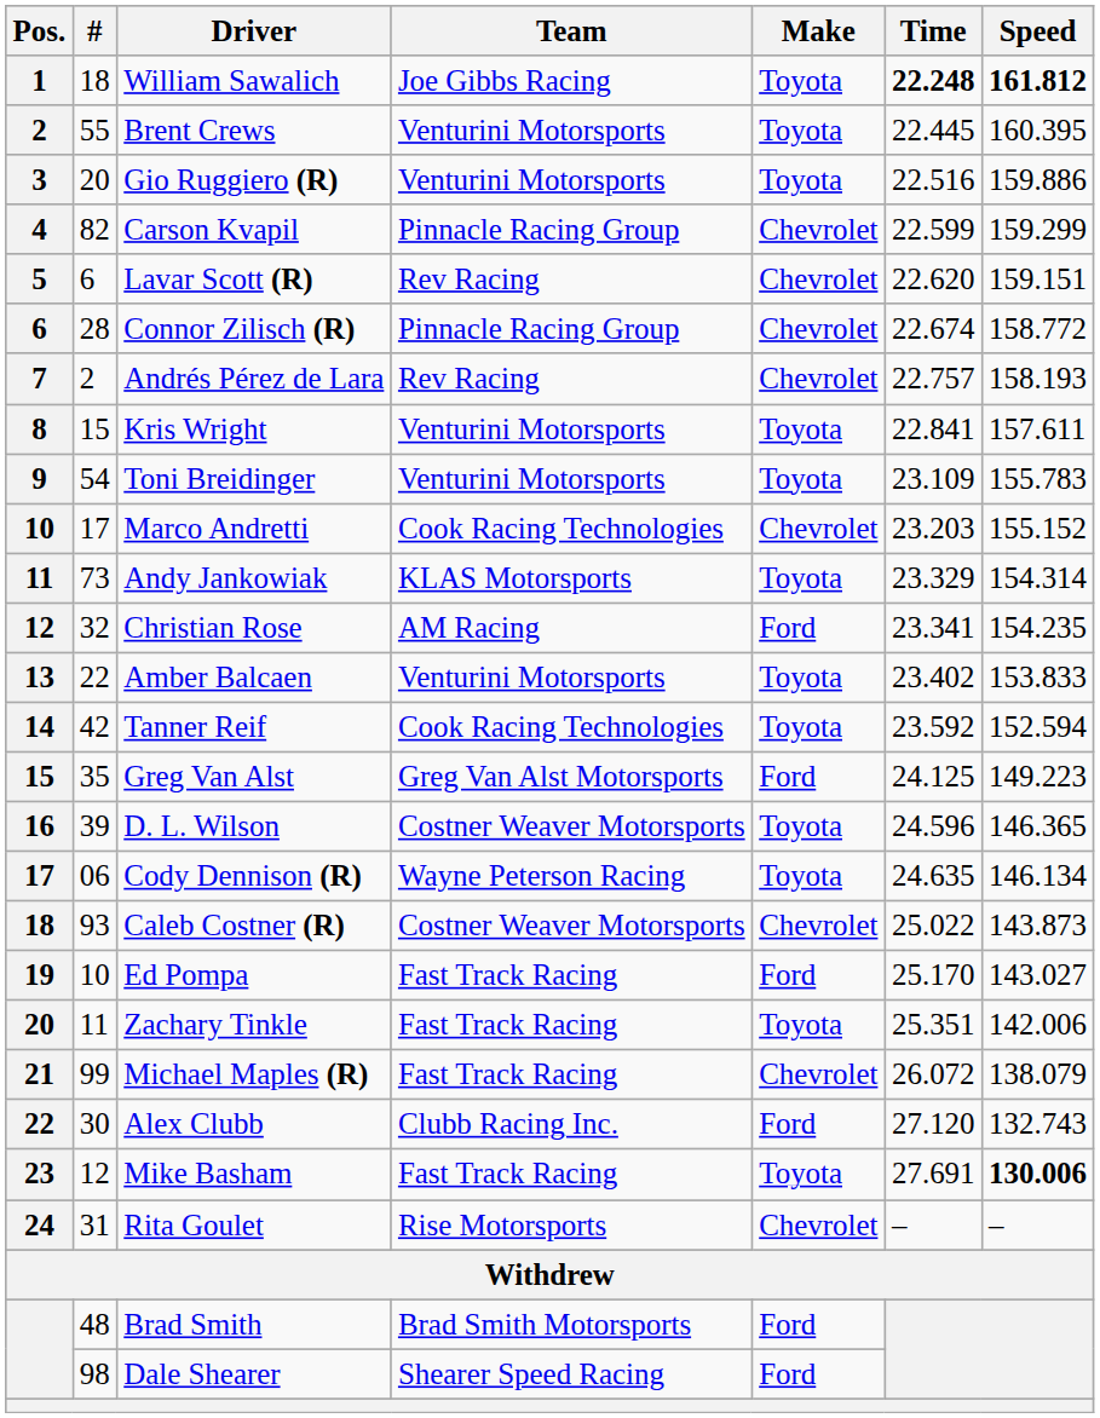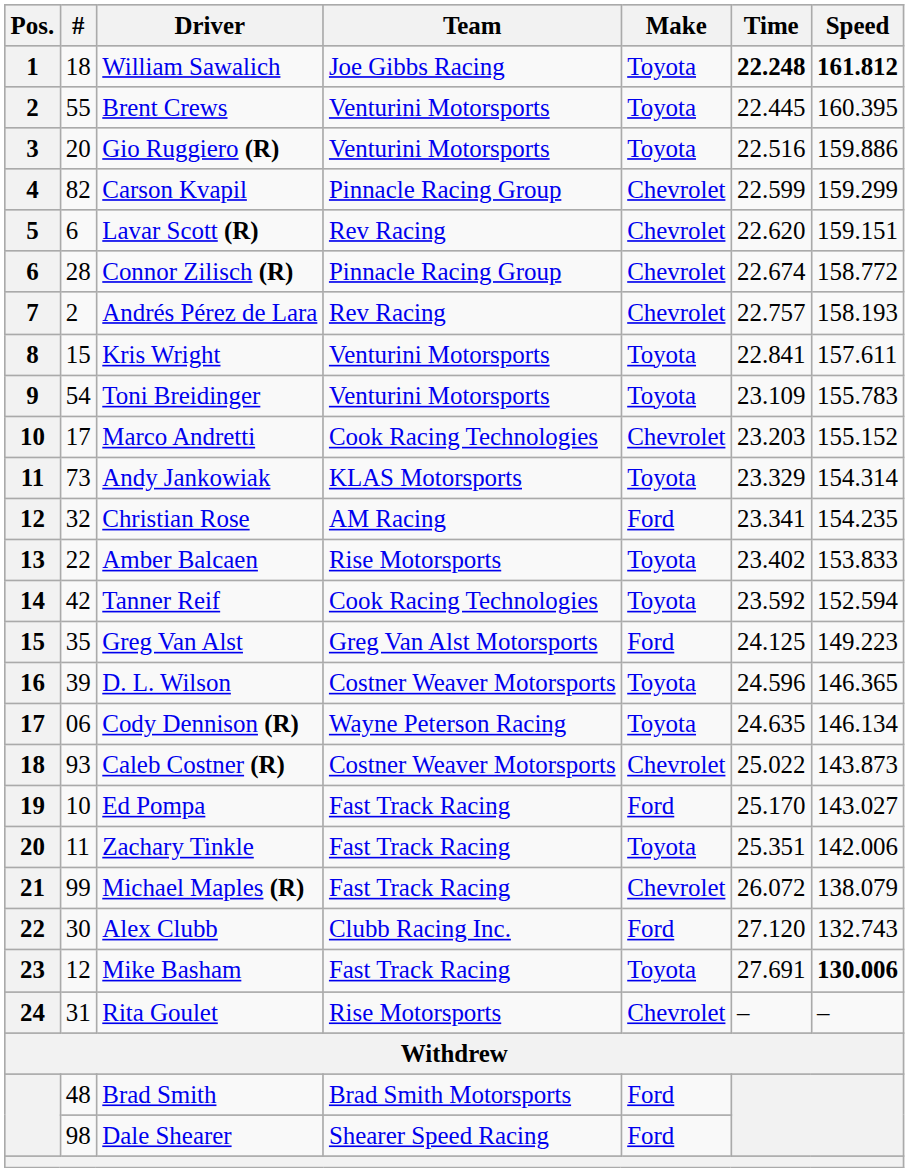Amber Balcaen | Team: Venturini Motorsports -> Rise Motorsports
